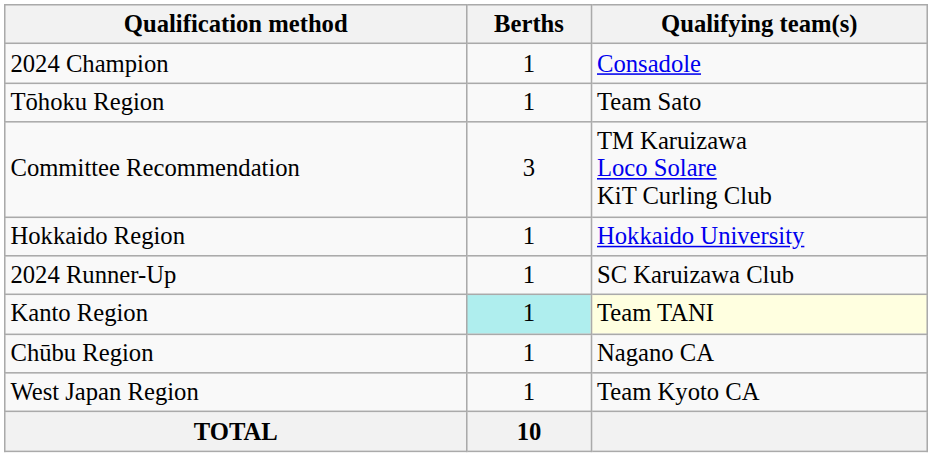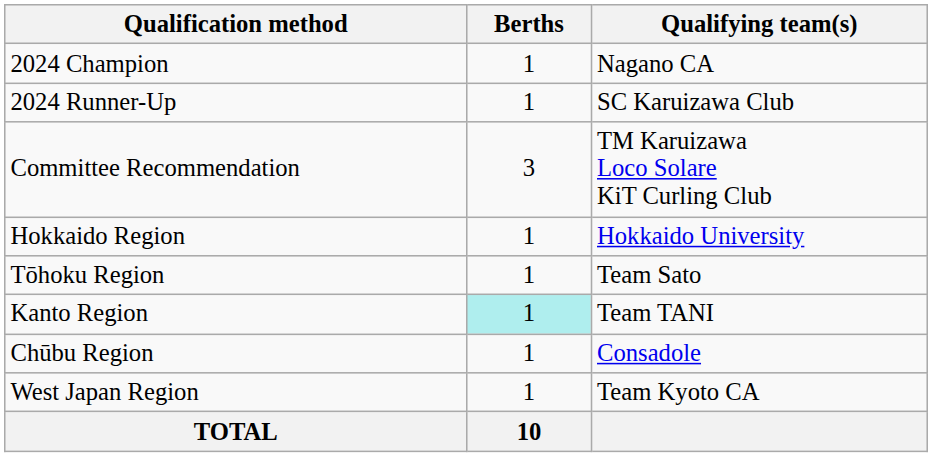2024 Champion | Qualifying team(s): Consadole -> Nagano CA
rows swapped: 2024 Runner-Up <-> Tōhoku Region
Kanto Region | Qualifying team(s): lightyellow background -> no background
Chūbu Region | Qualifying team(s): Nagano CA -> Consadole
